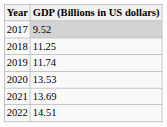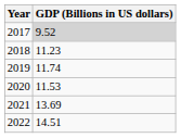2018 | GDP (Billions in US dollars): 11.25 -> 11.23
2020 | GDP (Billions in US dollars): 13.53 -> 11.53
